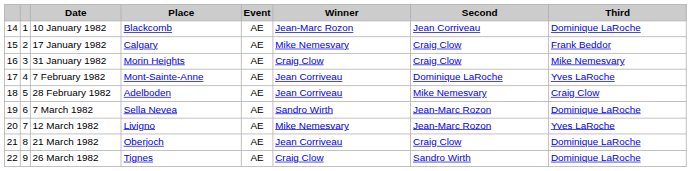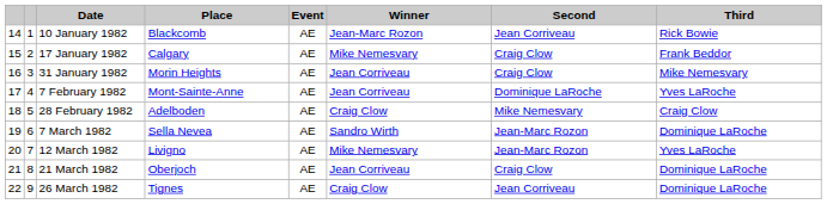10 January 1982 | Third: Dominique LaRoche -> Rick Bowie
31 January 1982 | Winner: Craig Clow -> Jean Corriveau
28 February 1982 | Winner: Jean Corriveau -> Craig Clow
26 March 1982 | Second: Sandro Wirth -> Jean Corriveau
